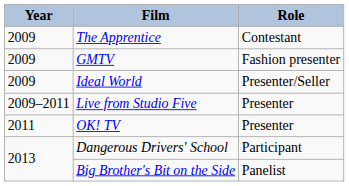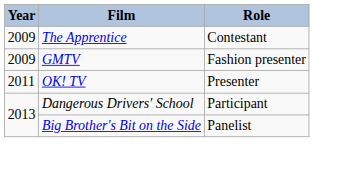- row: 2009 | Ideal World | Presenter/Seller
- row: 2009–2011 | Live from Studio Five | Presenter
